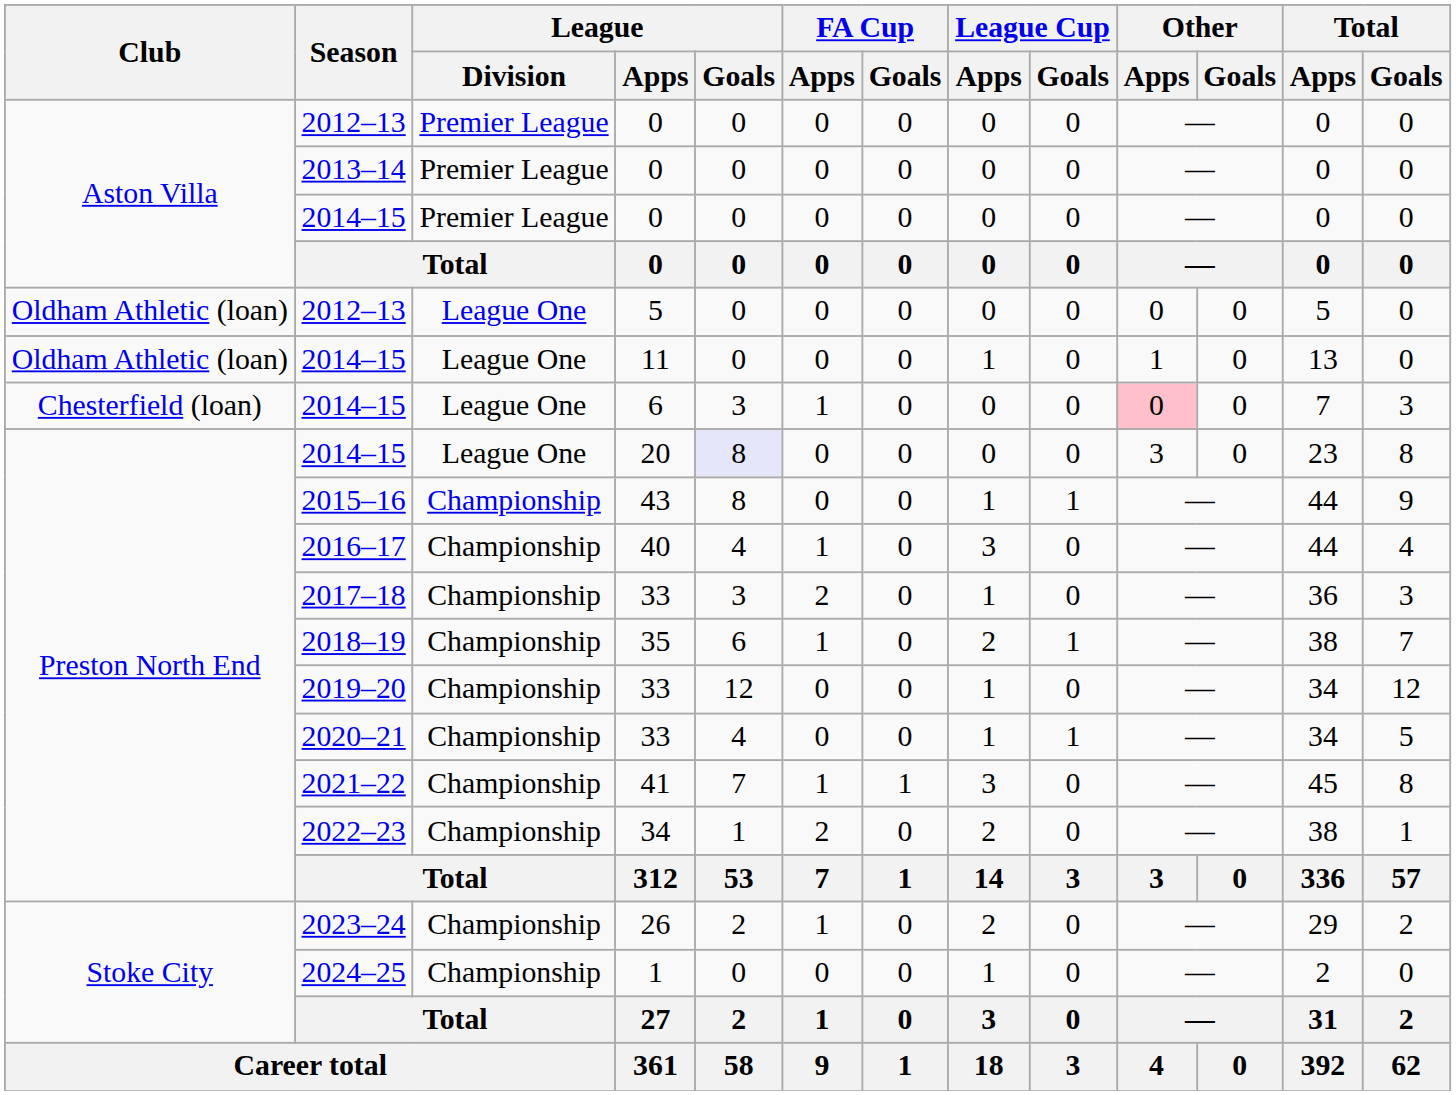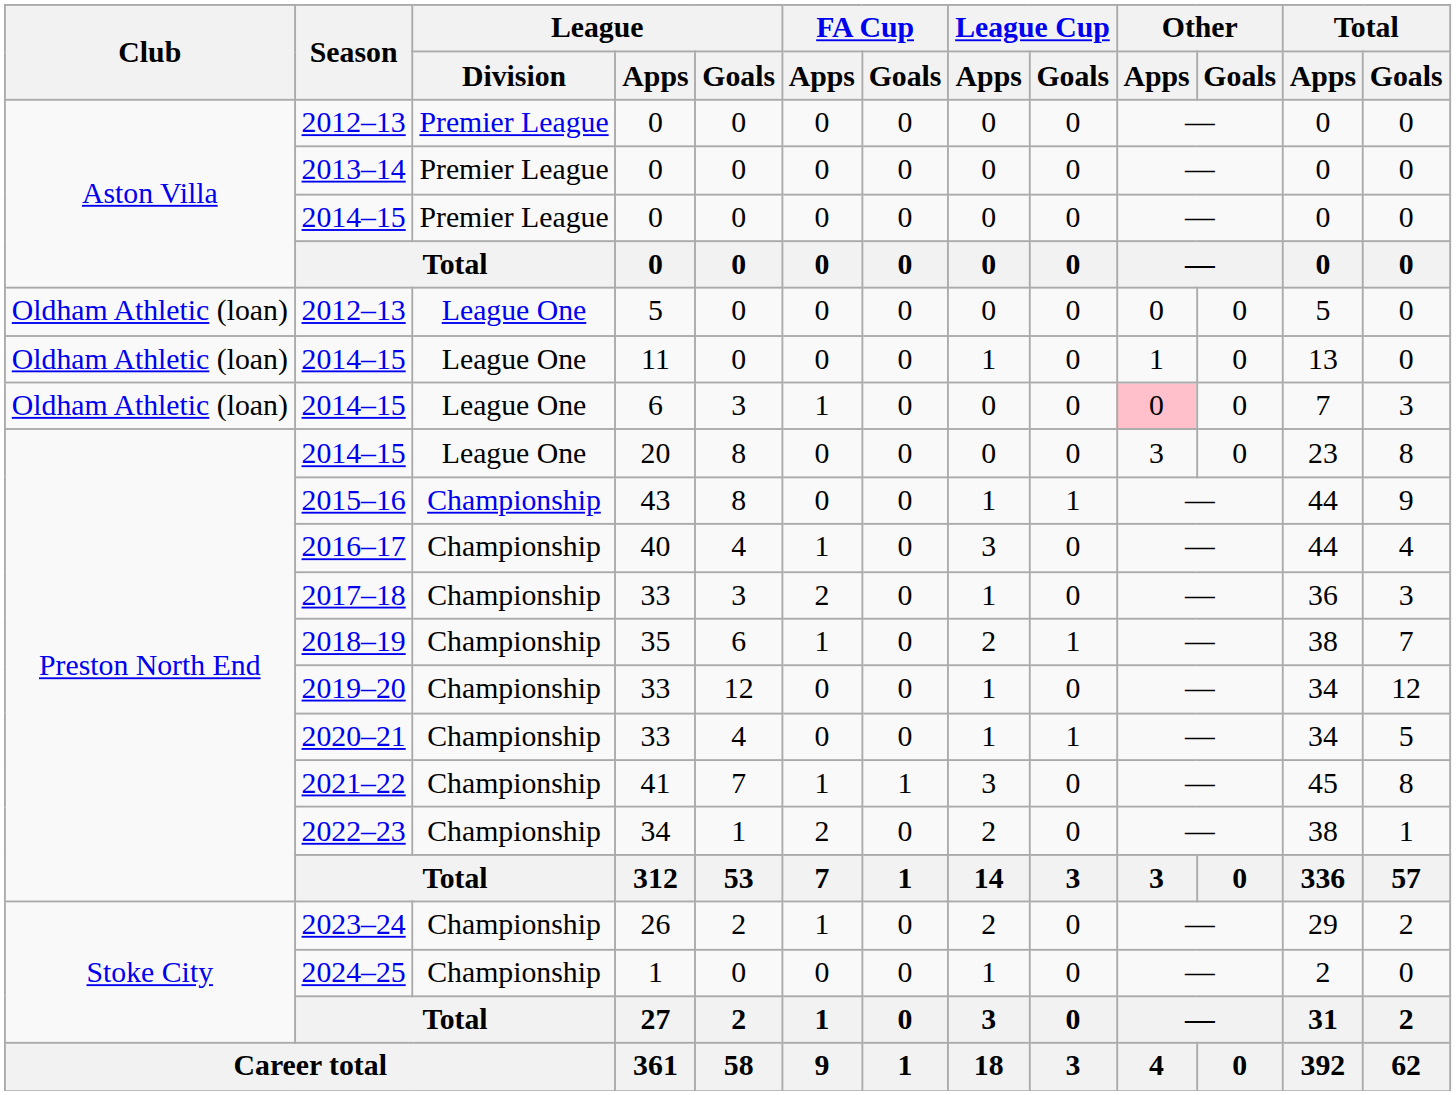2014–15 / 6 | Club: Chesterfield (loan) -> Oldham Athletic (loan)
2014–15 / 20 | League / Goals: lavender background -> no background
